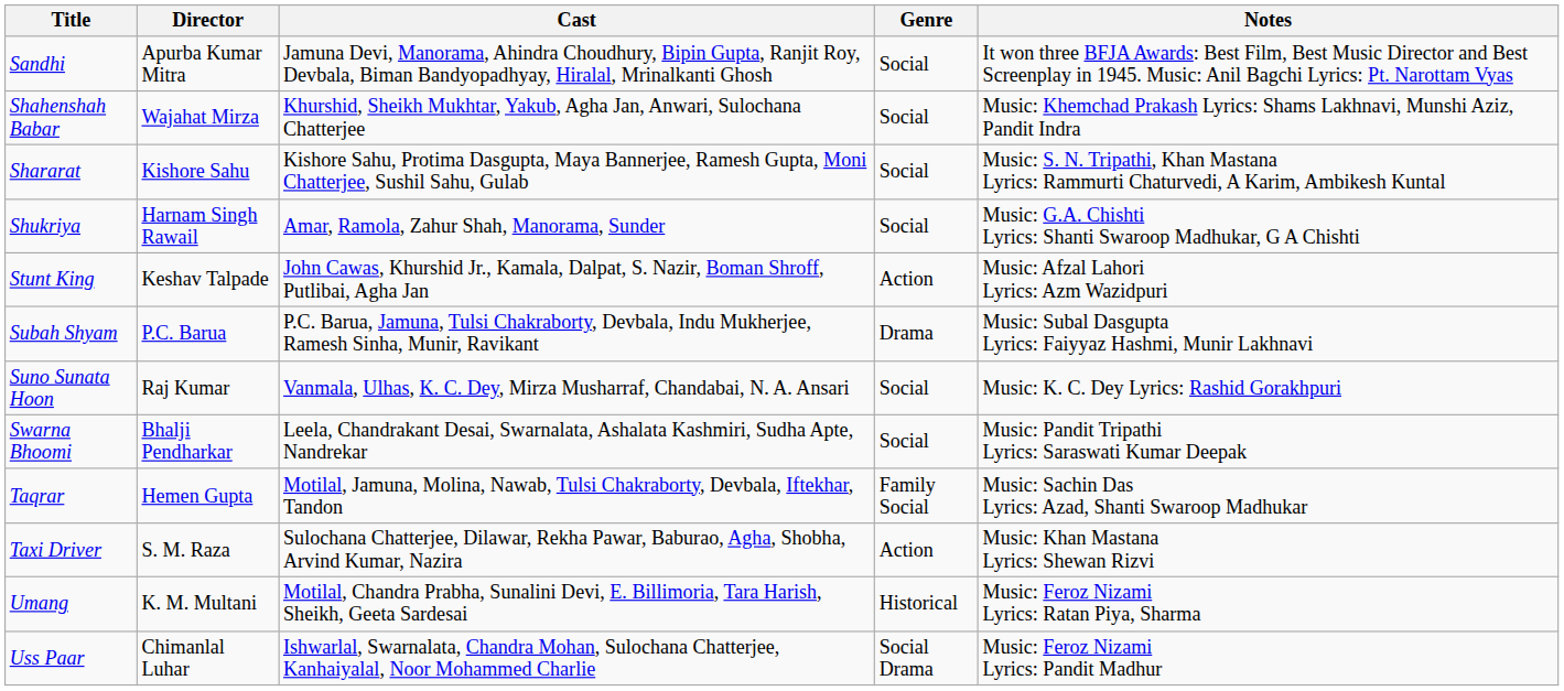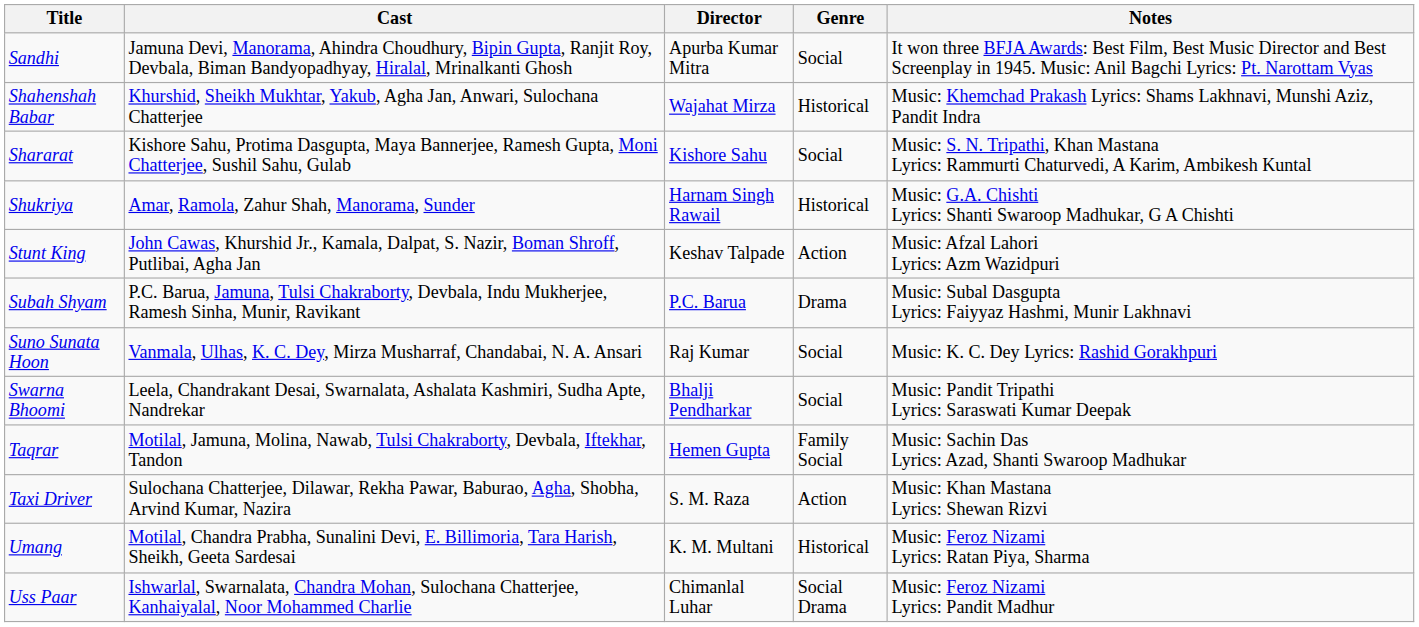columns swapped: Director <-> Cast
Shahenshah Babar | Genre: Social -> Historical
Shukriya | Genre: Social -> Historical
